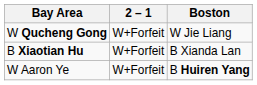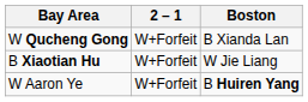W Qucheng Gong | Boston: W Jie Liang -> B Xianda Lan
B Xiaotian Hu | Boston: B Xianda Lan -> W Jie Liang
